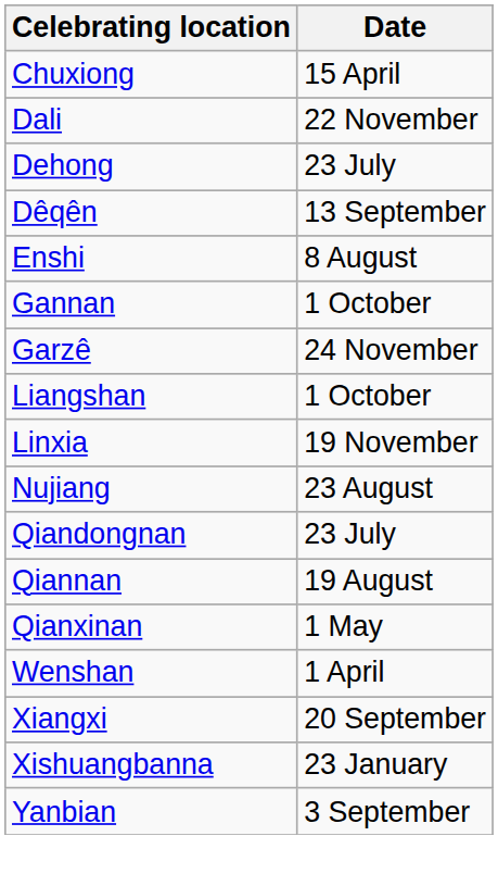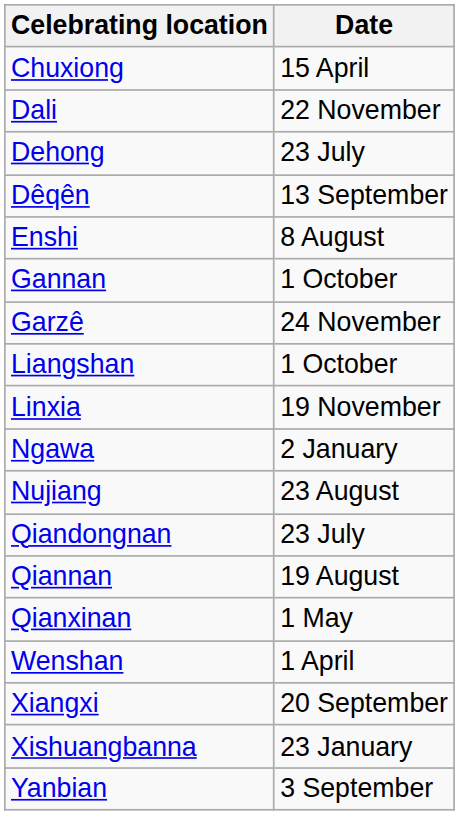+ row: Ngawa | 2 January
